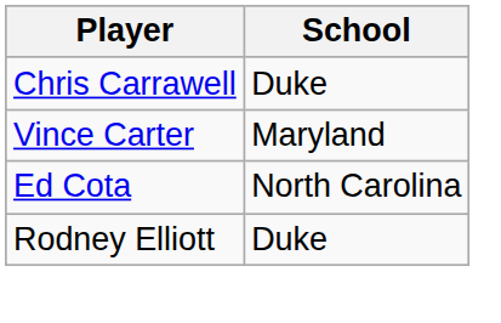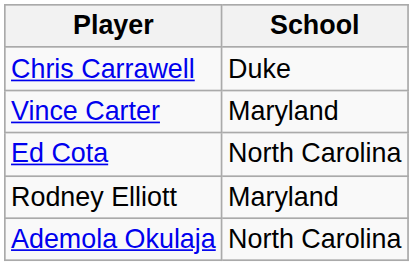Rodney Elliott | School: Duke -> Maryland
+ row: Ademola Okulaja | North Carolina
